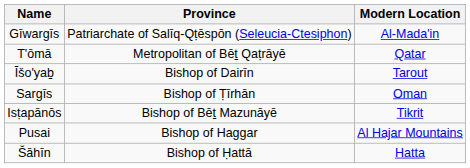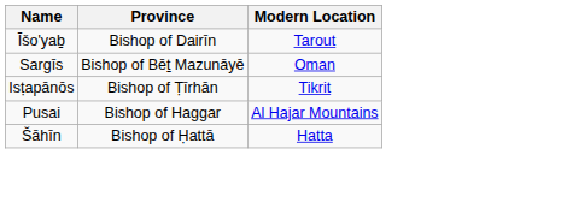- row: Gīwargīs | Patriarchate of Salīq-Qṭēspōn (Seleucia-Ctesiphon) | Al-Mada'in
- row: T'ōmā | Metropolitan of Bēṯ Qaṭrāyē | Qatar
Sargīs | Province: Bishop of Ṭīrhān -> Bishop of Bēṯ Mazunāyē
Isṭapānōs | Province: Bishop of Bēṯ Mazunāyē -> Bishop of Ṭīrhān
